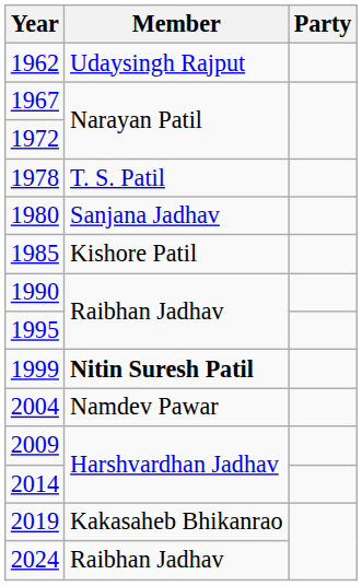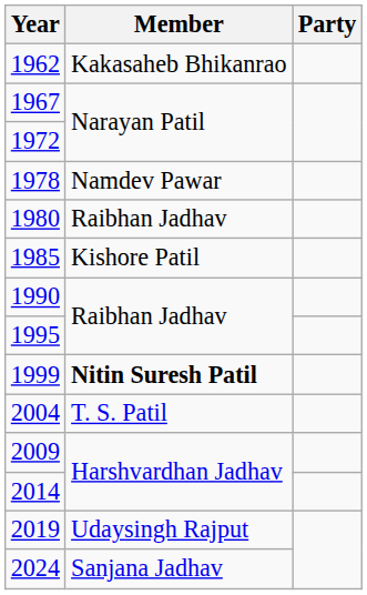1962 | Member: Udaysingh Rajput -> Kakasaheb Bhikanrao
1978 | Member: T. S. Patil -> Namdev Pawar
1980 | Member: Sanjana Jadhav -> Raibhan Jadhav
2004 | Member: Namdev Pawar -> T. S. Patil
2019 | Member: Kakasaheb Bhikanrao -> Udaysingh Rajput
2024 | Member: Raibhan Jadhav -> Sanjana Jadhav
